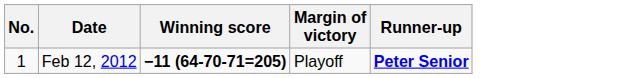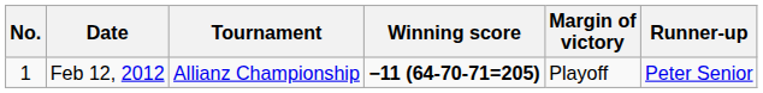+ column: Tournament | Allianz Championship
Feb 12, 2012 | Runner-up: bold -> normal
